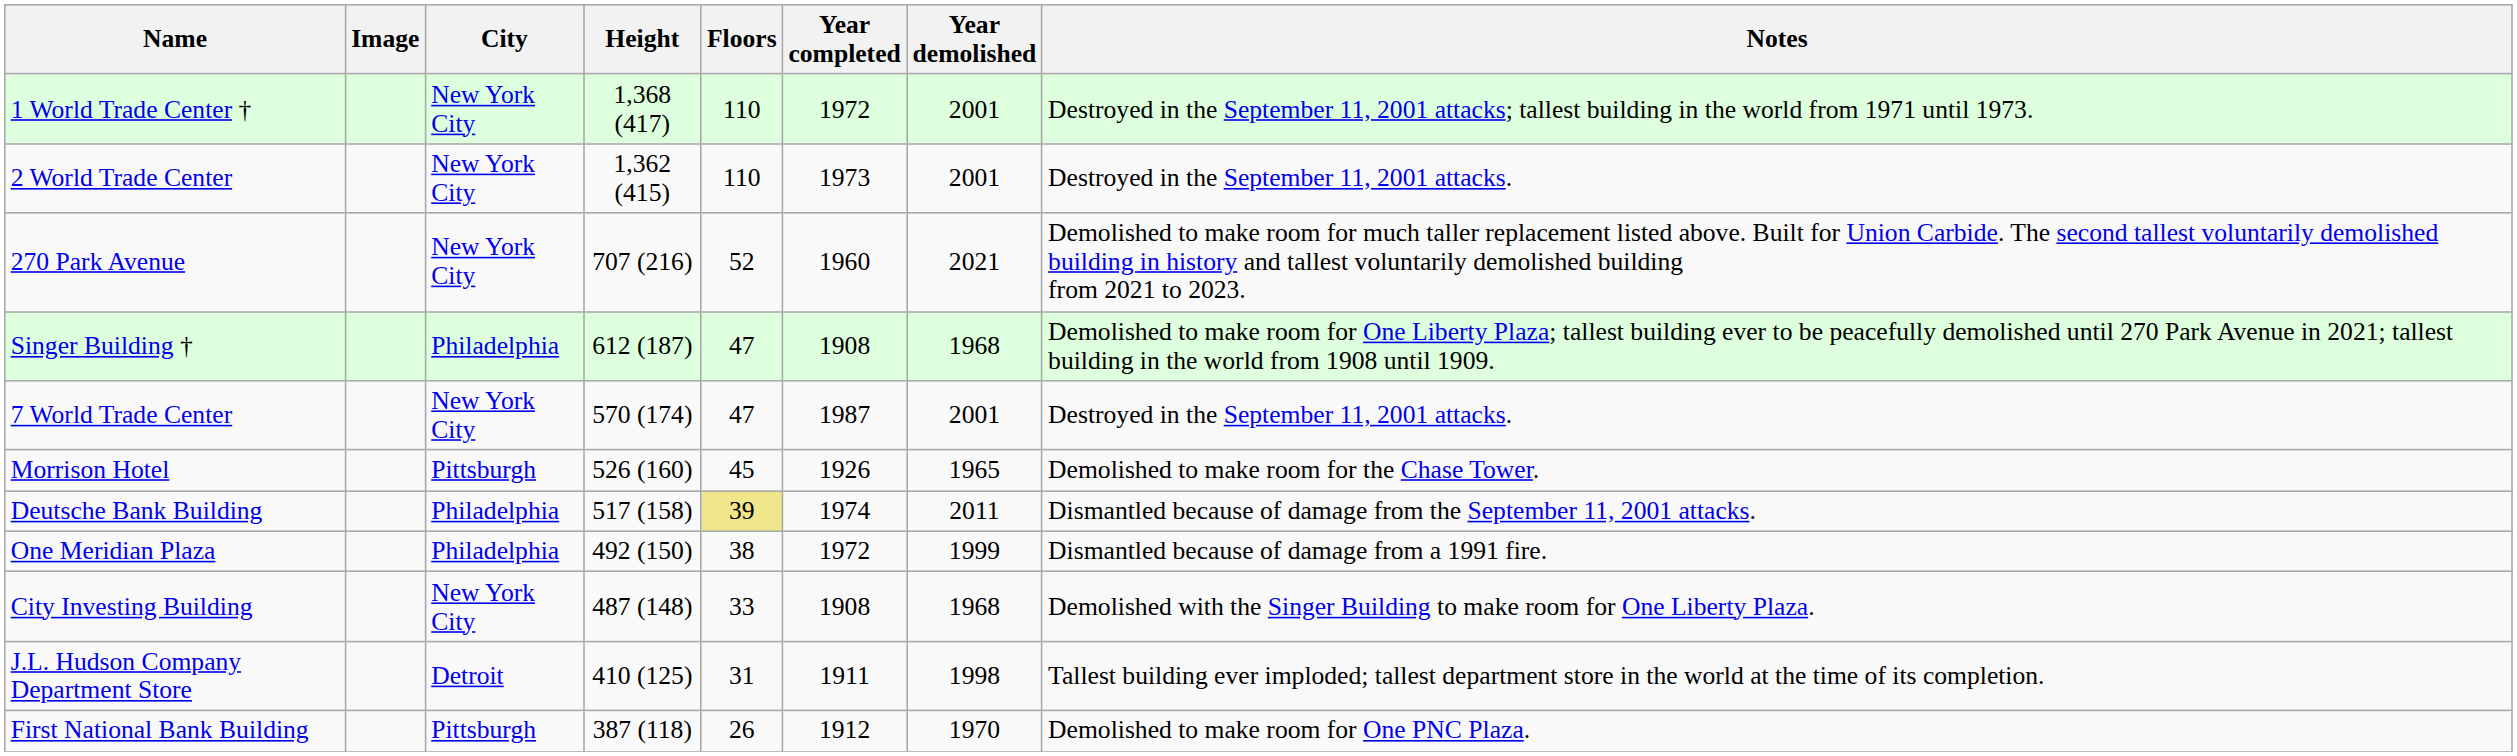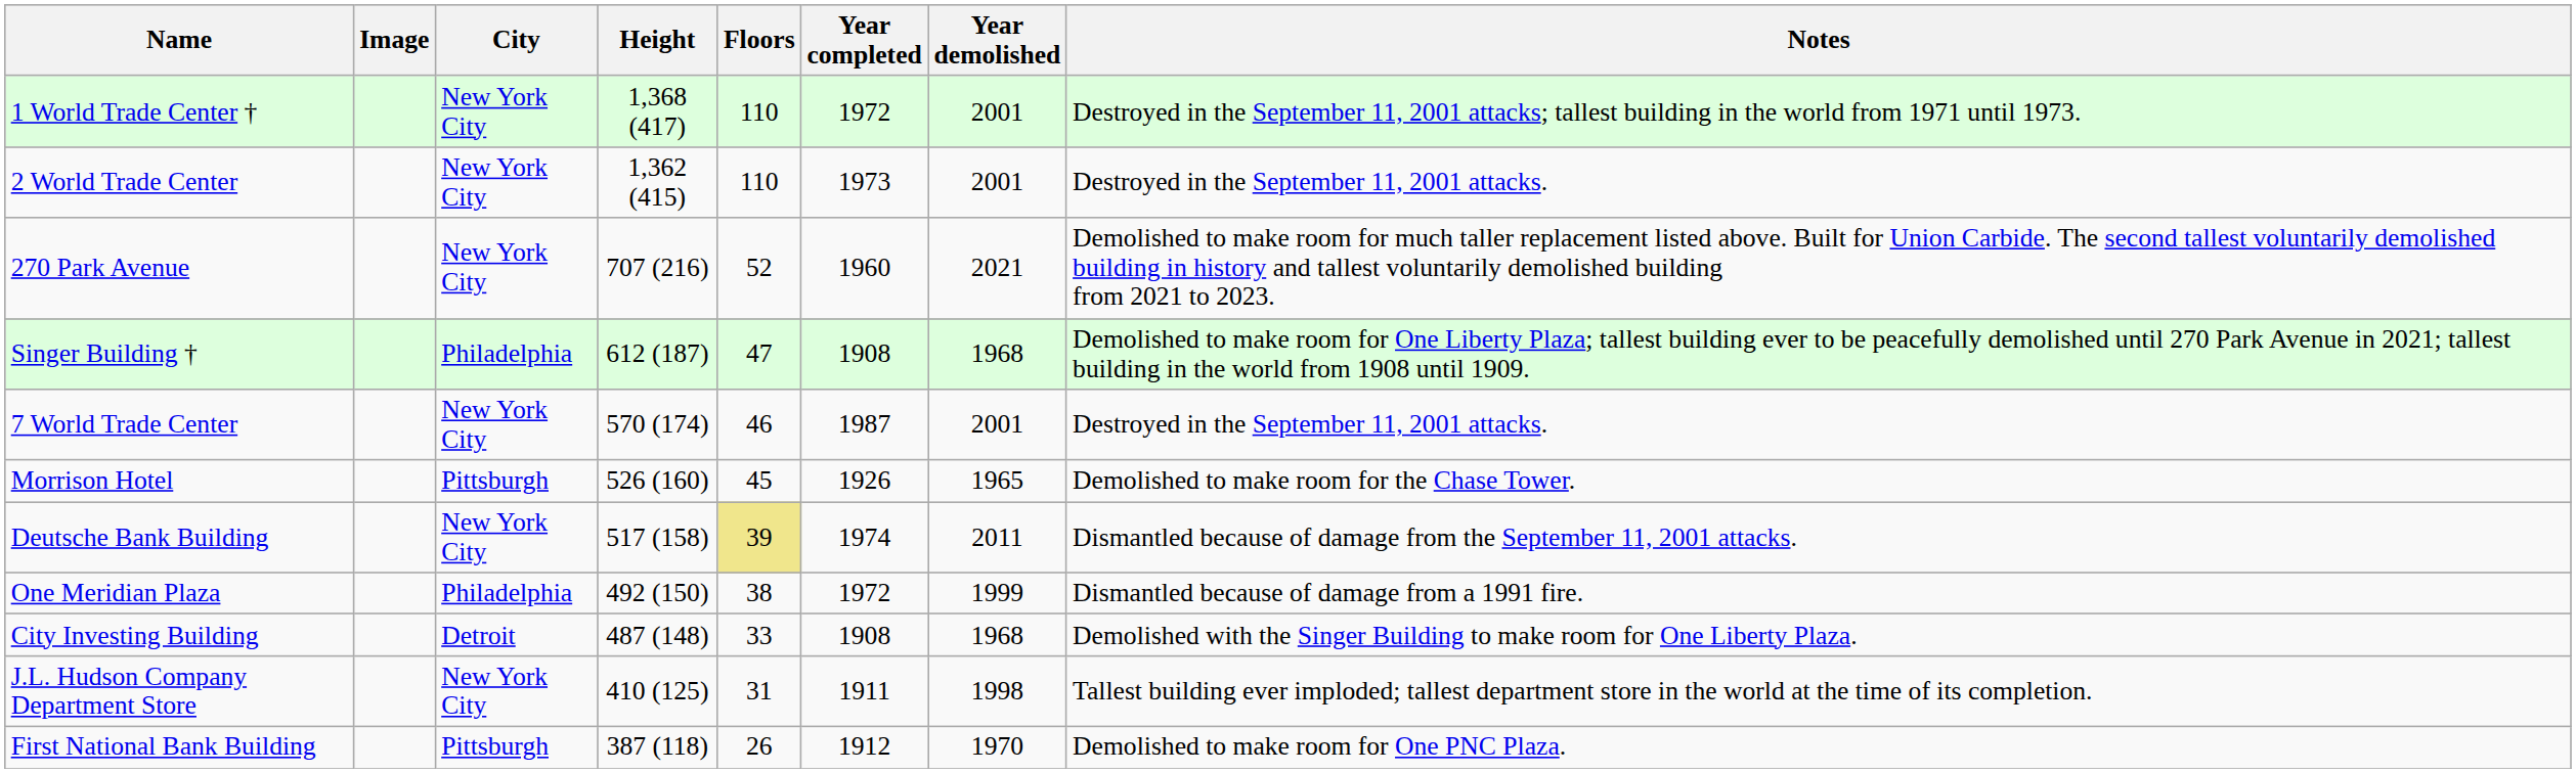7 World Trade Center | Floors: 47 -> 46
Deutsche Bank Building | City: Philadelphia -> New York City
City Investing Building | City: New York City -> Detroit
J.L. Hudson Company Department Store | City: Detroit -> New York City
